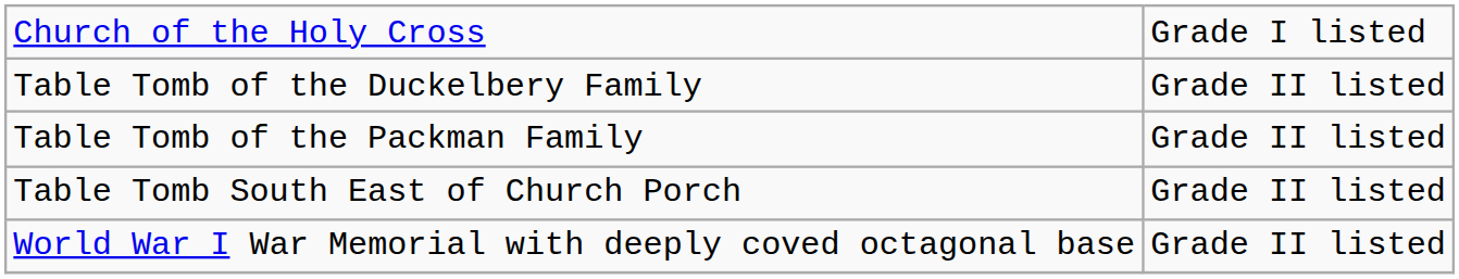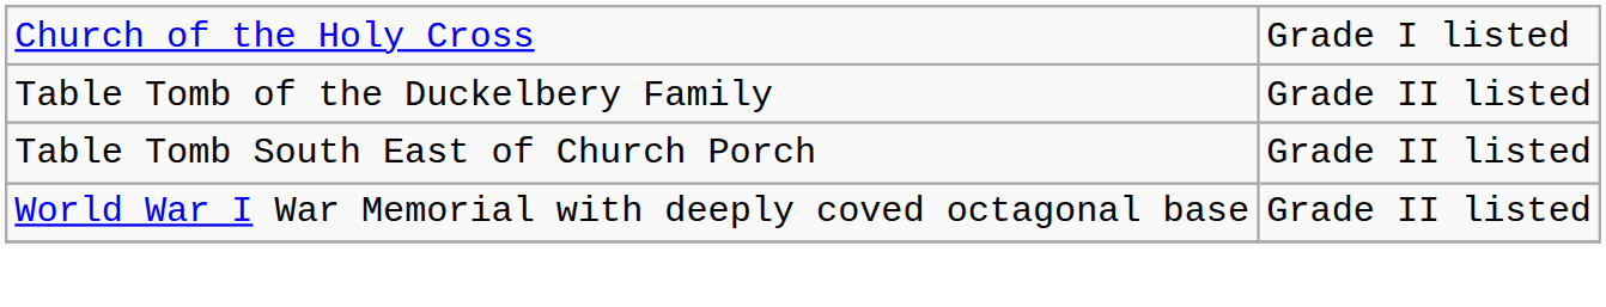- row: Table Tomb of the Packman Family | Grade II listed
